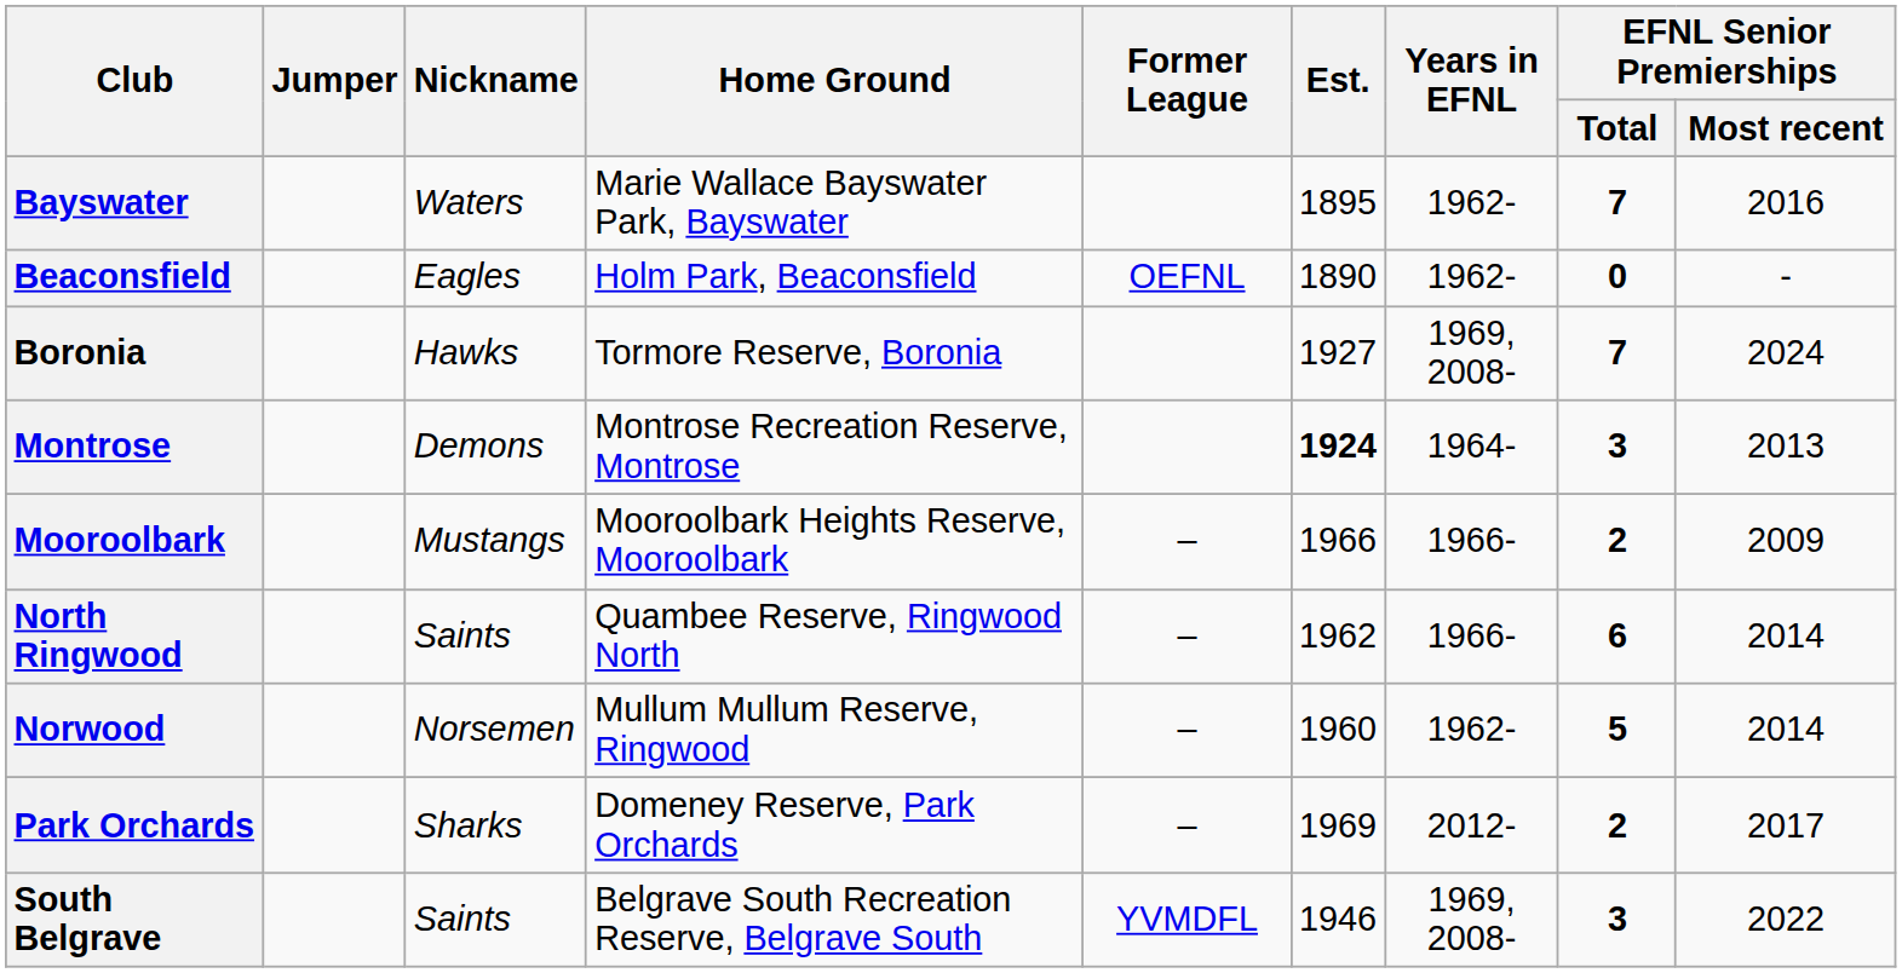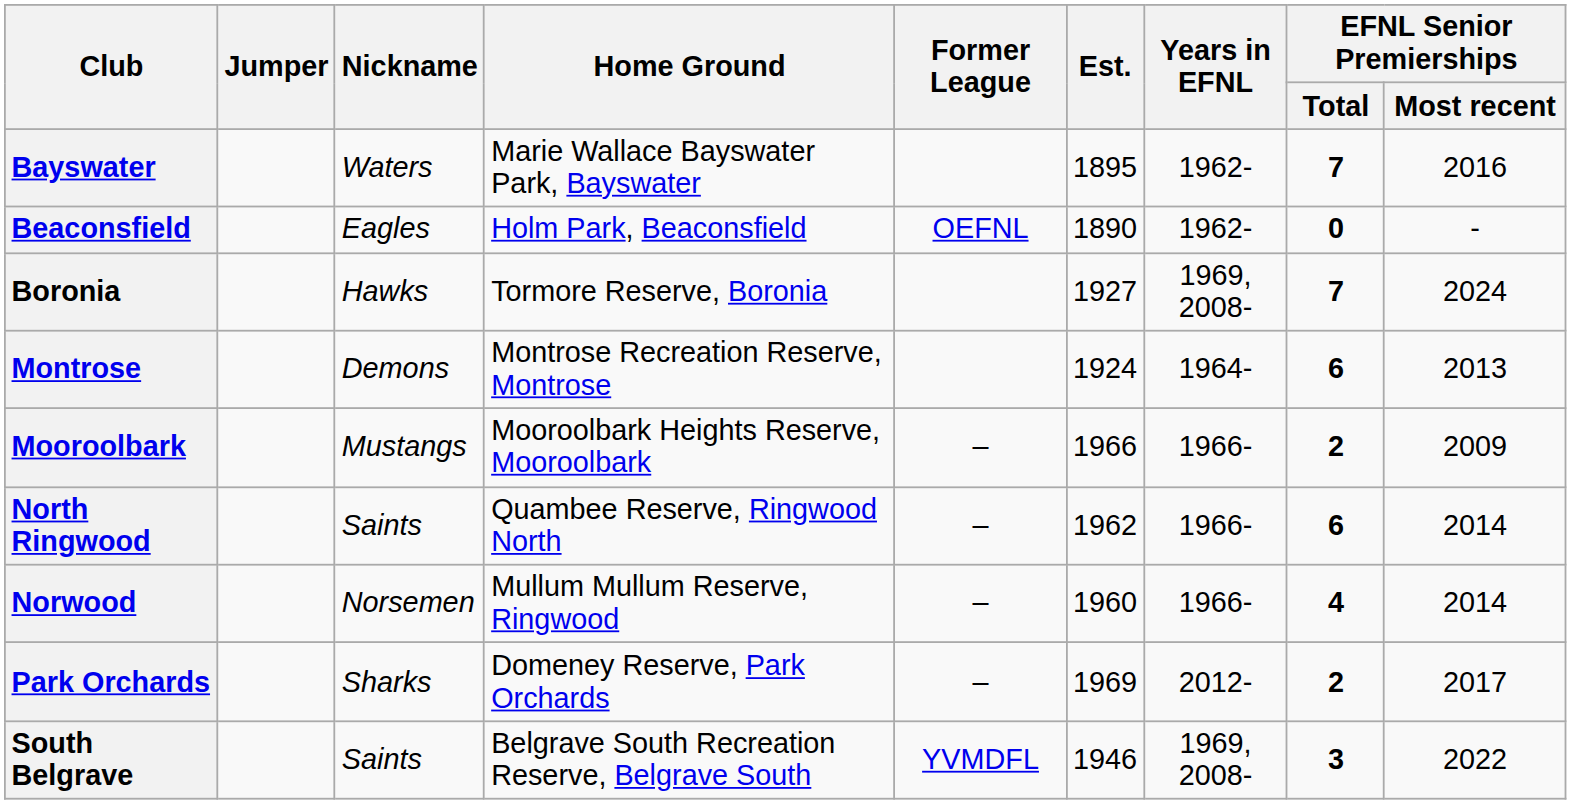Montrose | Est.: bold -> normal
Montrose | EFNL Senior Premierships / Total: 3 -> 6
Norwood | Years in EFNL: 1962- -> 1966-
Norwood | EFNL Senior Premierships / Total: 5 -> 4
